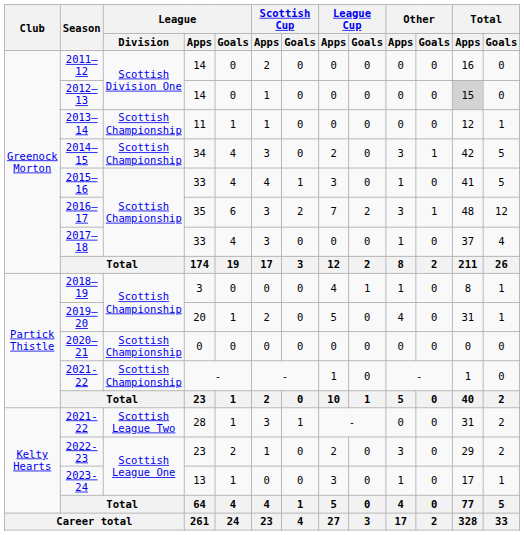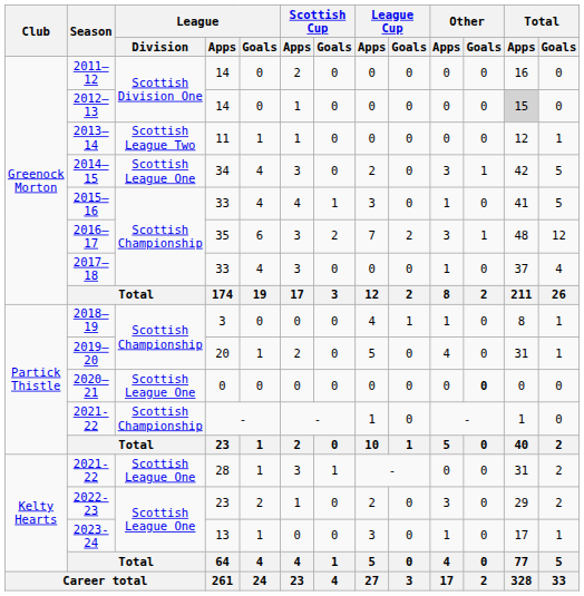2013–14 | League / Division: Scottish Championship -> Scottish League Two
2014–15 | League / Division: Scottish Championship -> Scottish League One
2020–21 | League / Division: Scottish Championship -> Scottish League One
2020–21 | Other / Goals: normal -> bold
2021-22 / 28 | League / Division: Scottish League Two -> Scottish League One
